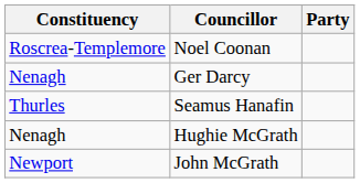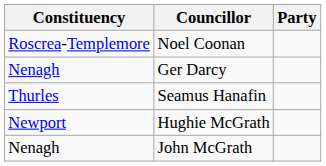Hughie McGrath | Constituency: Nenagh -> Newport
John McGrath | Constituency: Newport -> Nenagh
